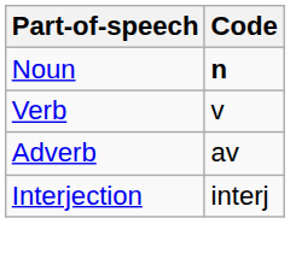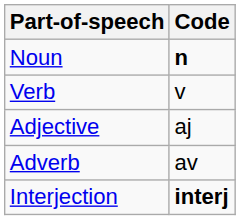+ row: Adjective | aj
Interjection | Code: normal -> bold
